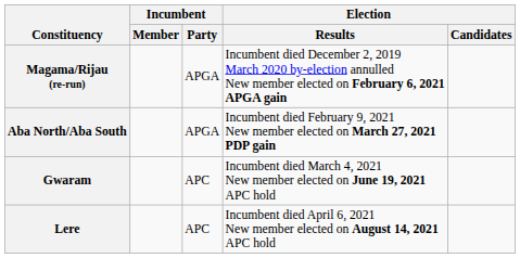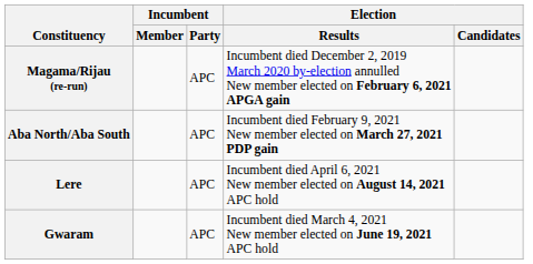Magama/Rijau (re-run) | Incumbent / Party: APGA -> APC
Aba North/Aba South | Incumbent / Party: APGA -> APC
rows swapped: Gwaram <-> Lere
